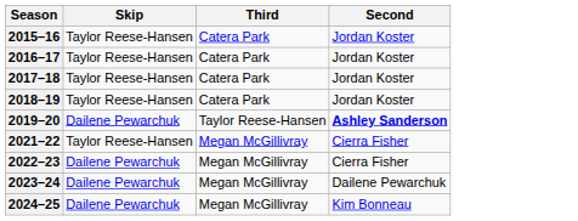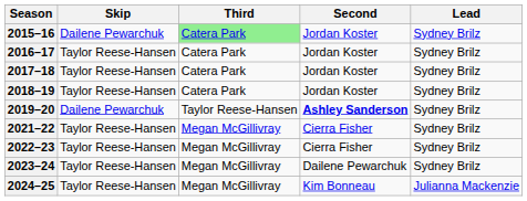+ column: Lead | Sydney Brilz | Sydney Brilz | Sydney Brilz | Sydney Brilz | Sydney Brilz | Sydney Brilz | Sydney Brilz | Sydney Brilz | Julianna Mackenzie
2015–16 | Skip: Taylor Reese-Hansen -> Dailene Pewarchuk
2015–16 | Third: no background -> lightgreen background
2022–23 | Skip: Dailene Pewarchuk -> Taylor Reese-Hansen
2023–24 | Skip: Dailene Pewarchuk -> Taylor Reese-Hansen
2024–25 | Skip: Dailene Pewarchuk -> Taylor Reese-Hansen
